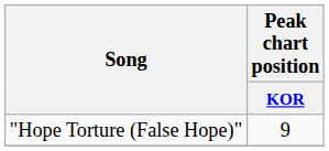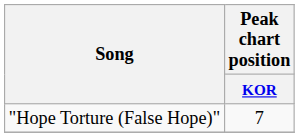"Hope Torture (False Hope)" | Peak chart position / KOR: 9 -> 7
